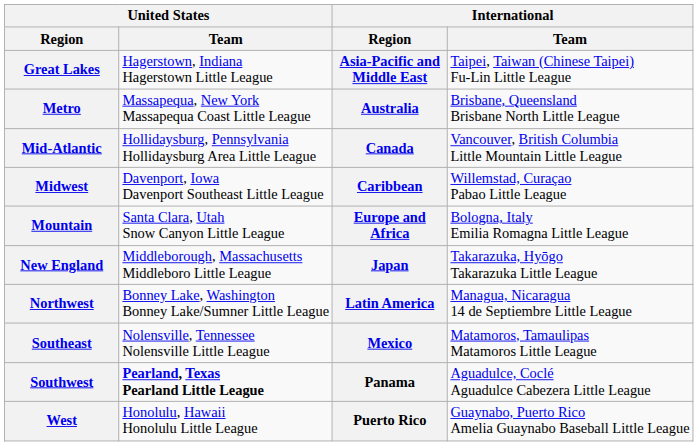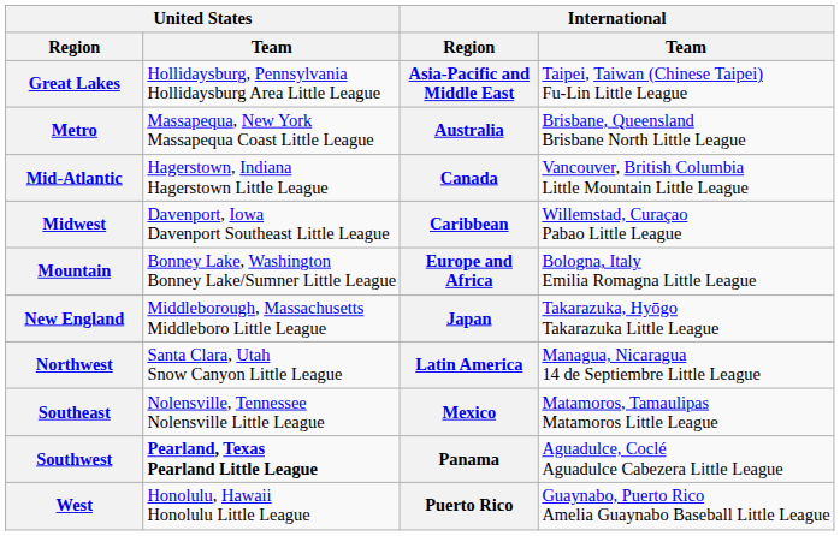Great Lakes | United States / Team: Hagerstown, Indiana Hagerstown Little League -> Hollidaysburg, Pennsylvania Hollidaysburg Area Little League
Mid-Atlantic | United States / Team: Hollidaysburg, Pennsylvania Hollidaysburg Area Little League -> Hagerstown, Indiana Hagerstown Little League
Mountain | United States / Team: Santa Clara, Utah Snow Canyon Little League -> Bonney Lake, Washington Bonney Lake/Sumner Little League
Northwest | United States / Team: Bonney Lake, Washington Bonney Lake/Sumner Little League -> Santa Clara, Utah Snow Canyon Little League
